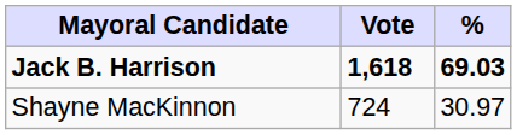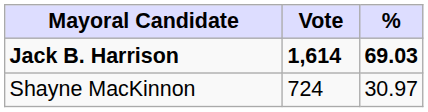Jack B. Harrison | Vote: 1,618 -> 1,614
